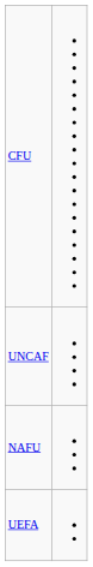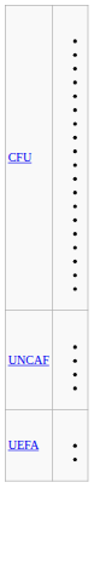- row: NAFU
